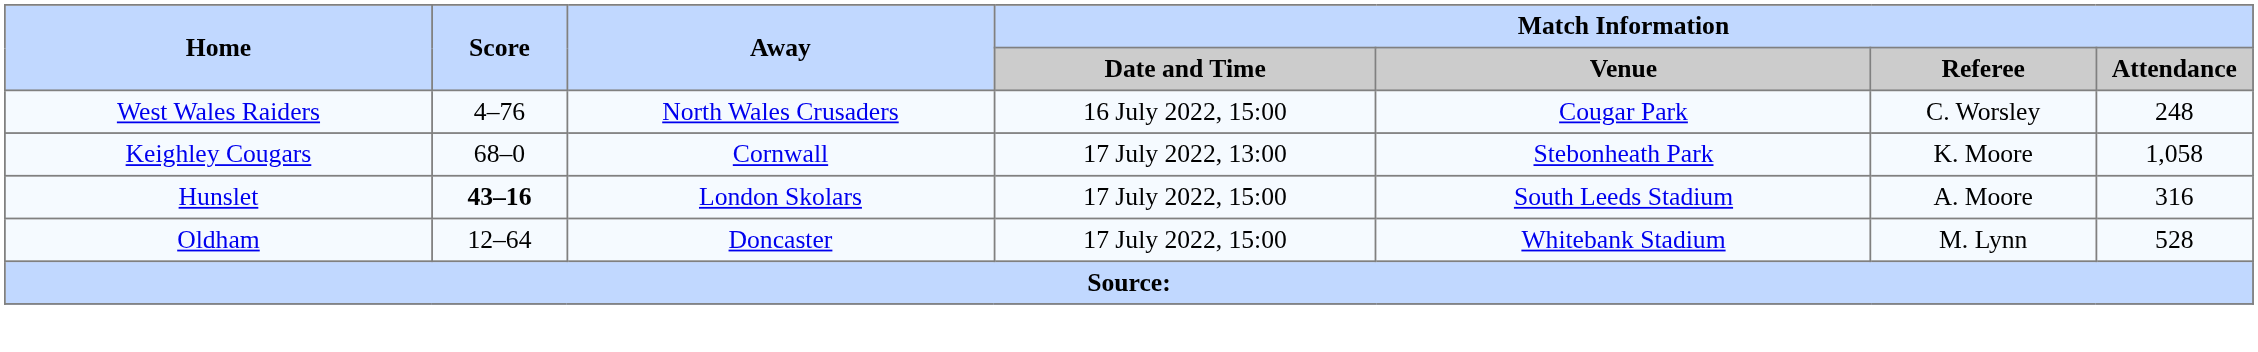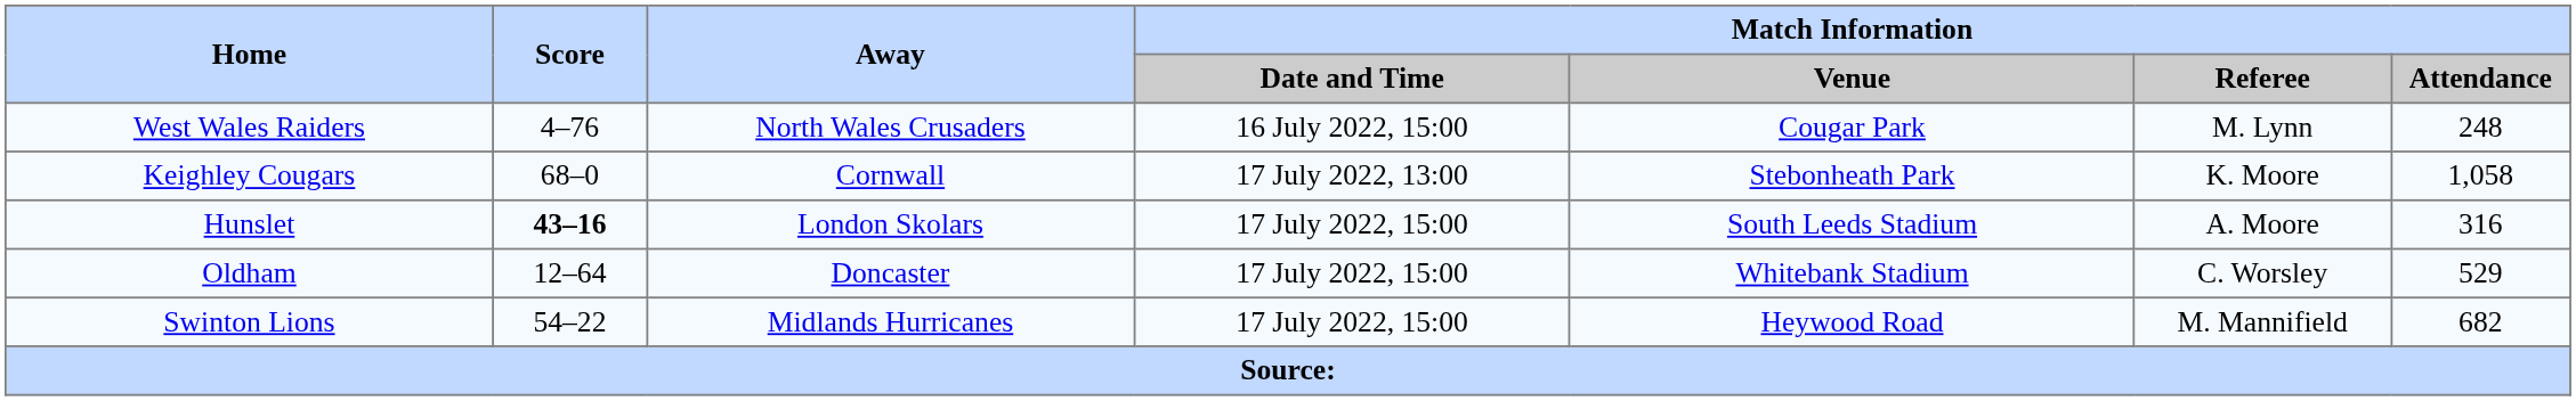West Wales Raiders | Match Information / Referee: C. Worsley -> M. Lynn
Oldham | Match Information / Referee: M. Lynn -> C. Worsley
Oldham | Match Information / Attendance: 528 -> 529
+ row: Swinton Lions | 54–22 | Midlands Hurricanes | 17 July 2022, 15:00 | Heywood Road | M. Mannifield | 682
